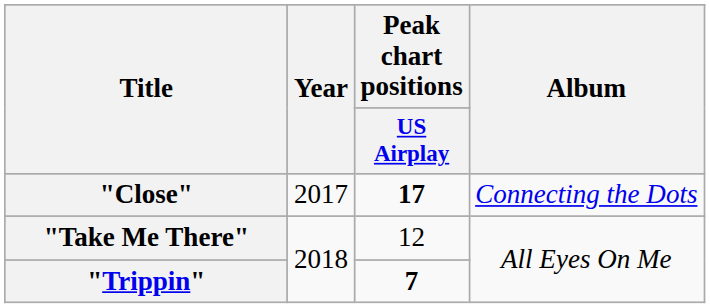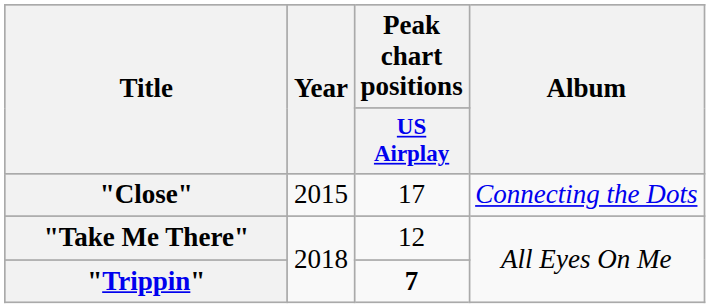"Close" | Year: 2017 -> 2015
"Close" | Peak chart positions / US Airplay: bold -> normal
